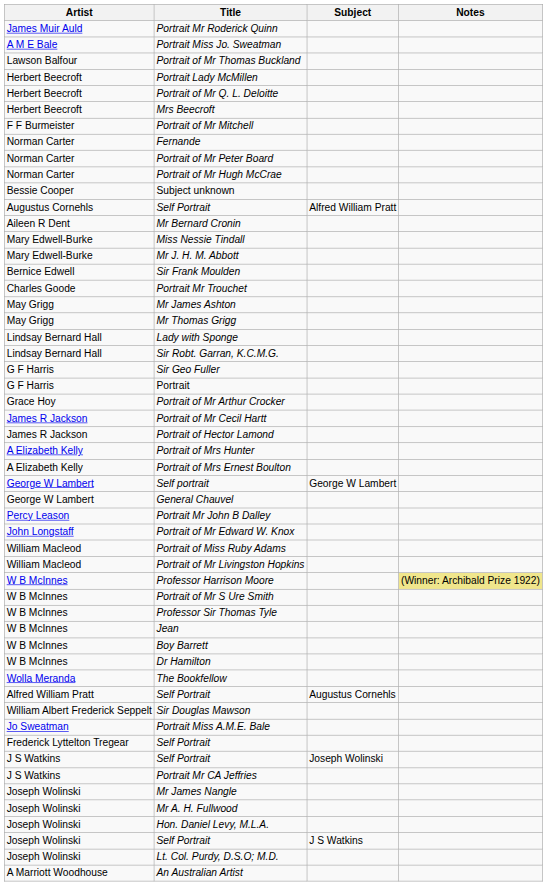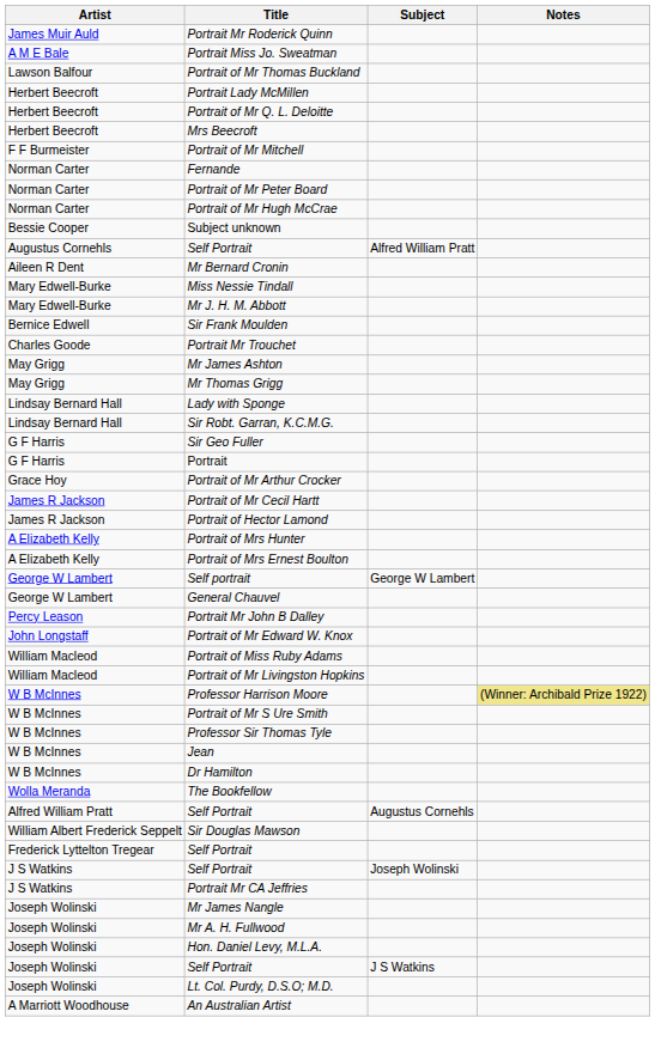- row: W B McInnes | Boy Barrett
- row: Jo Sweatman | Portrait Miss A.M.E. Bale
